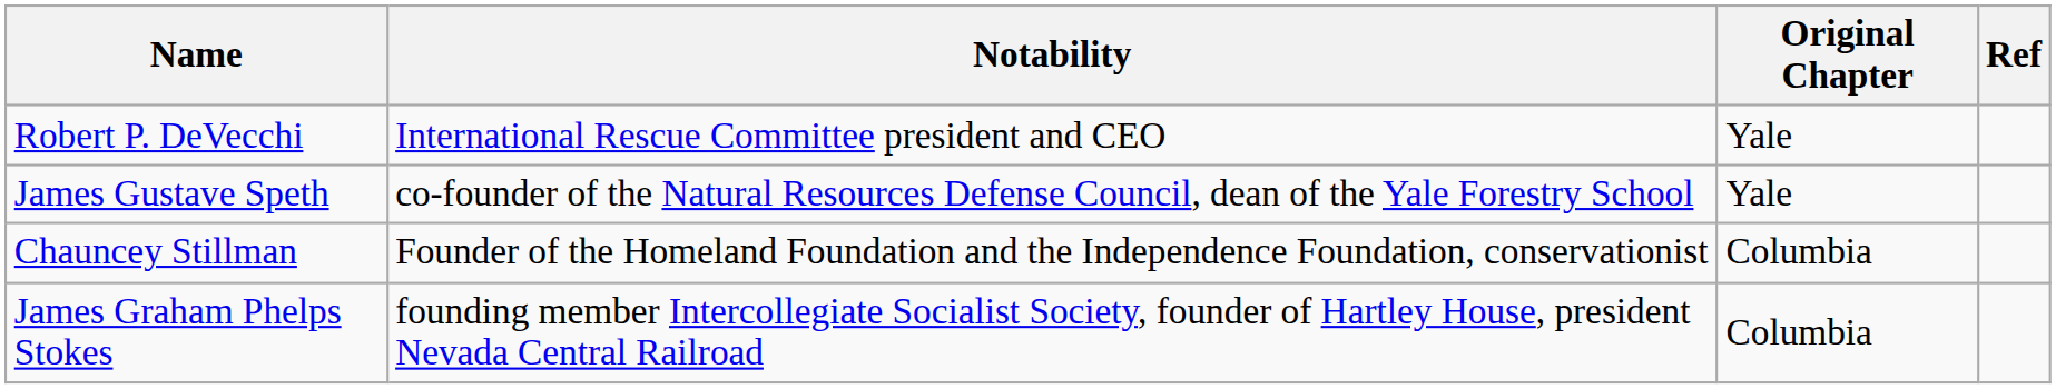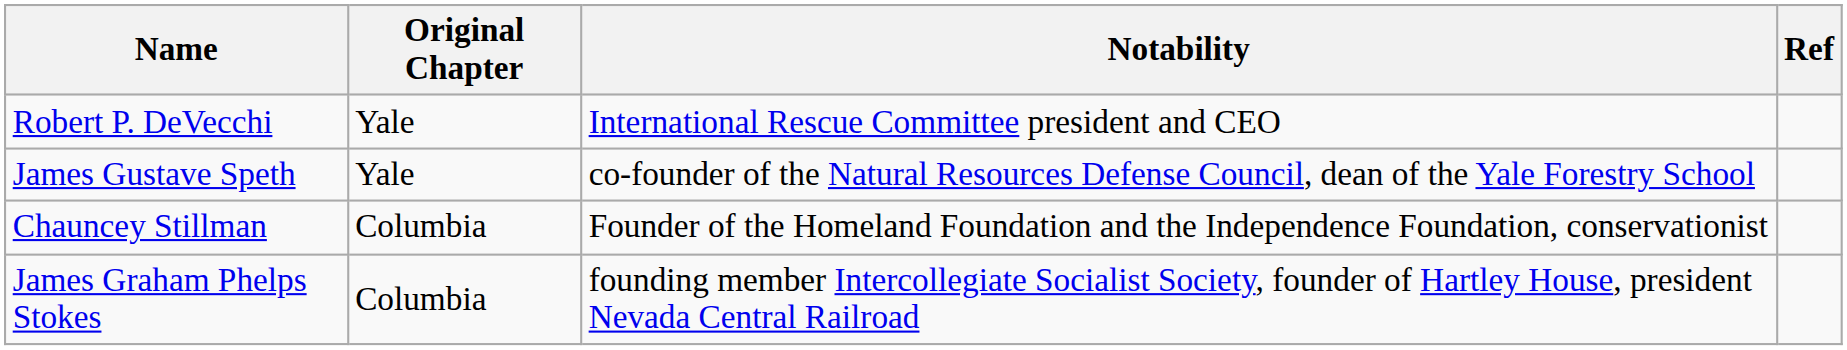columns swapped: Original Chapter <-> Notability
